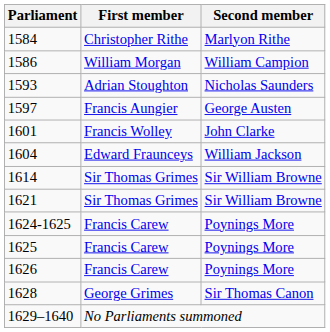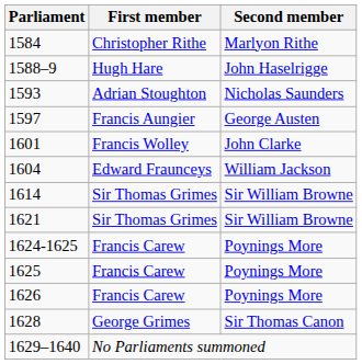- row: 1586 | William Morgan | William Campion
+ row: 1588–9 | Hugh Hare | John Haselrigge
